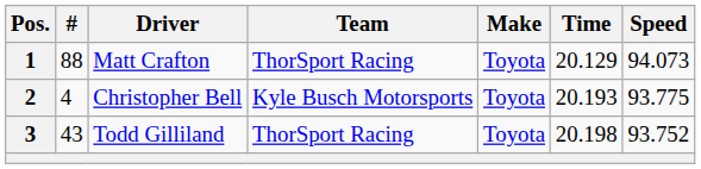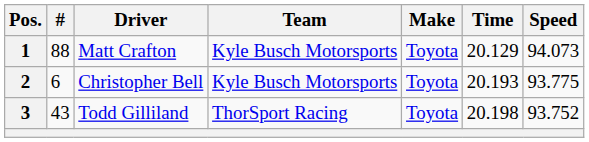1 | Team: ThorSport Racing -> Kyle Busch Motorsports
2 | #: 4 -> 6
